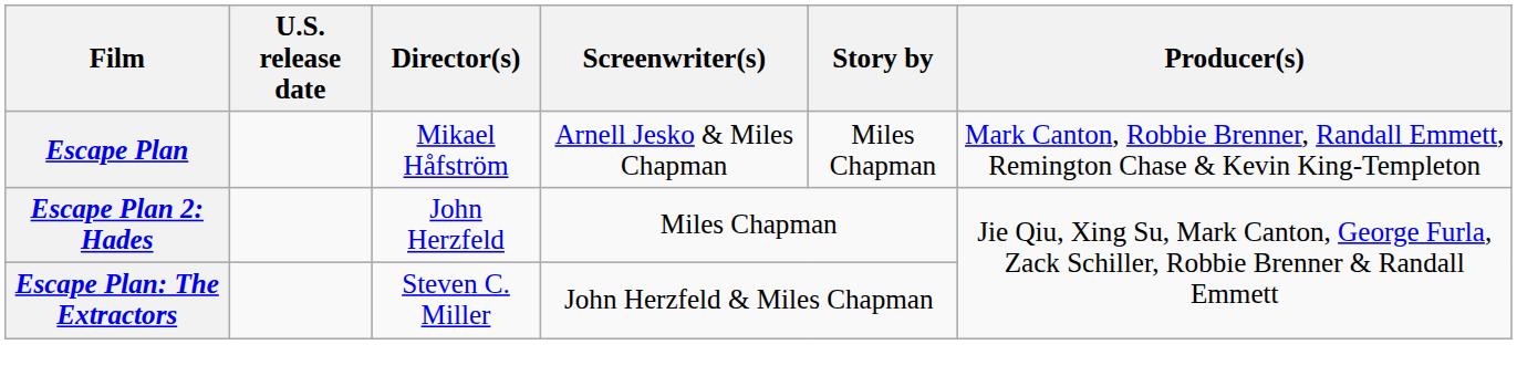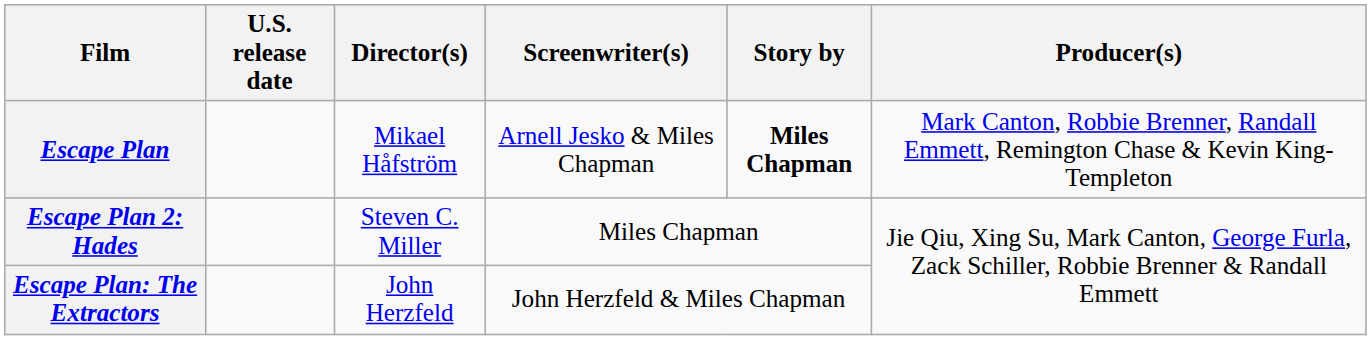Escape Plan | Story by: normal -> bold
Escape Plan 2: Hades | Director(s): John Herzfeld -> Steven C. Miller
Escape Plan: The Extractors | Director(s): Steven C. Miller -> John Herzfeld
